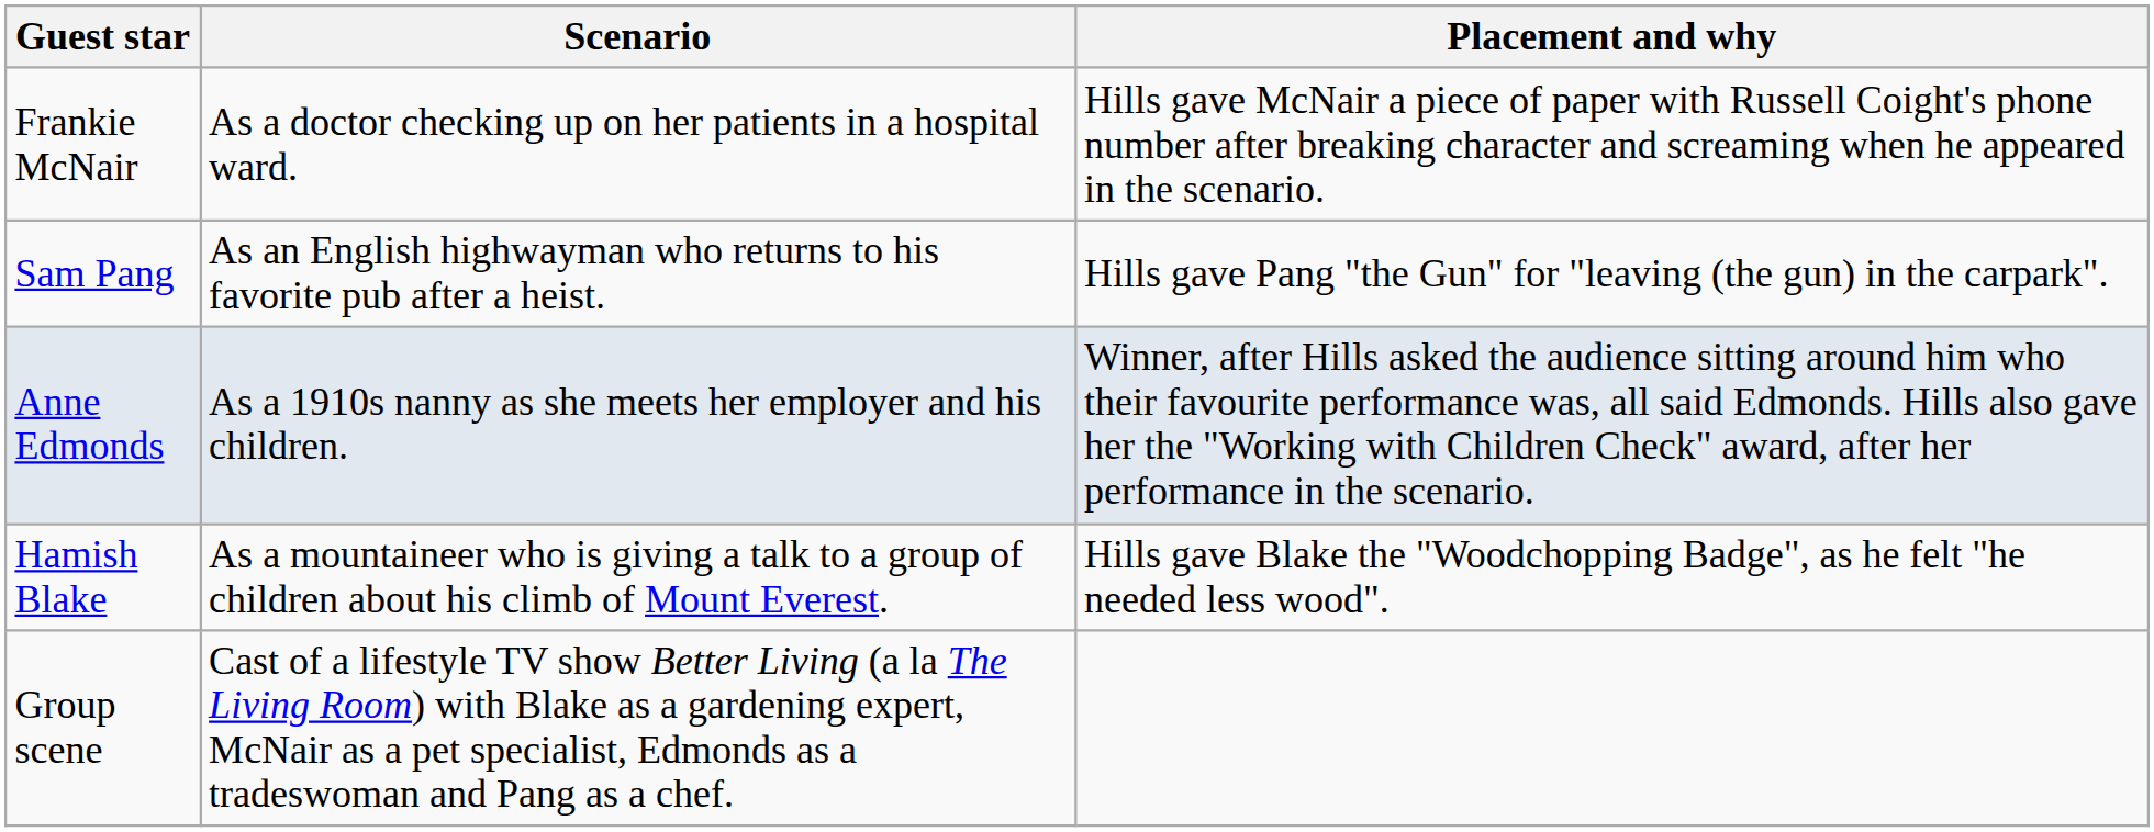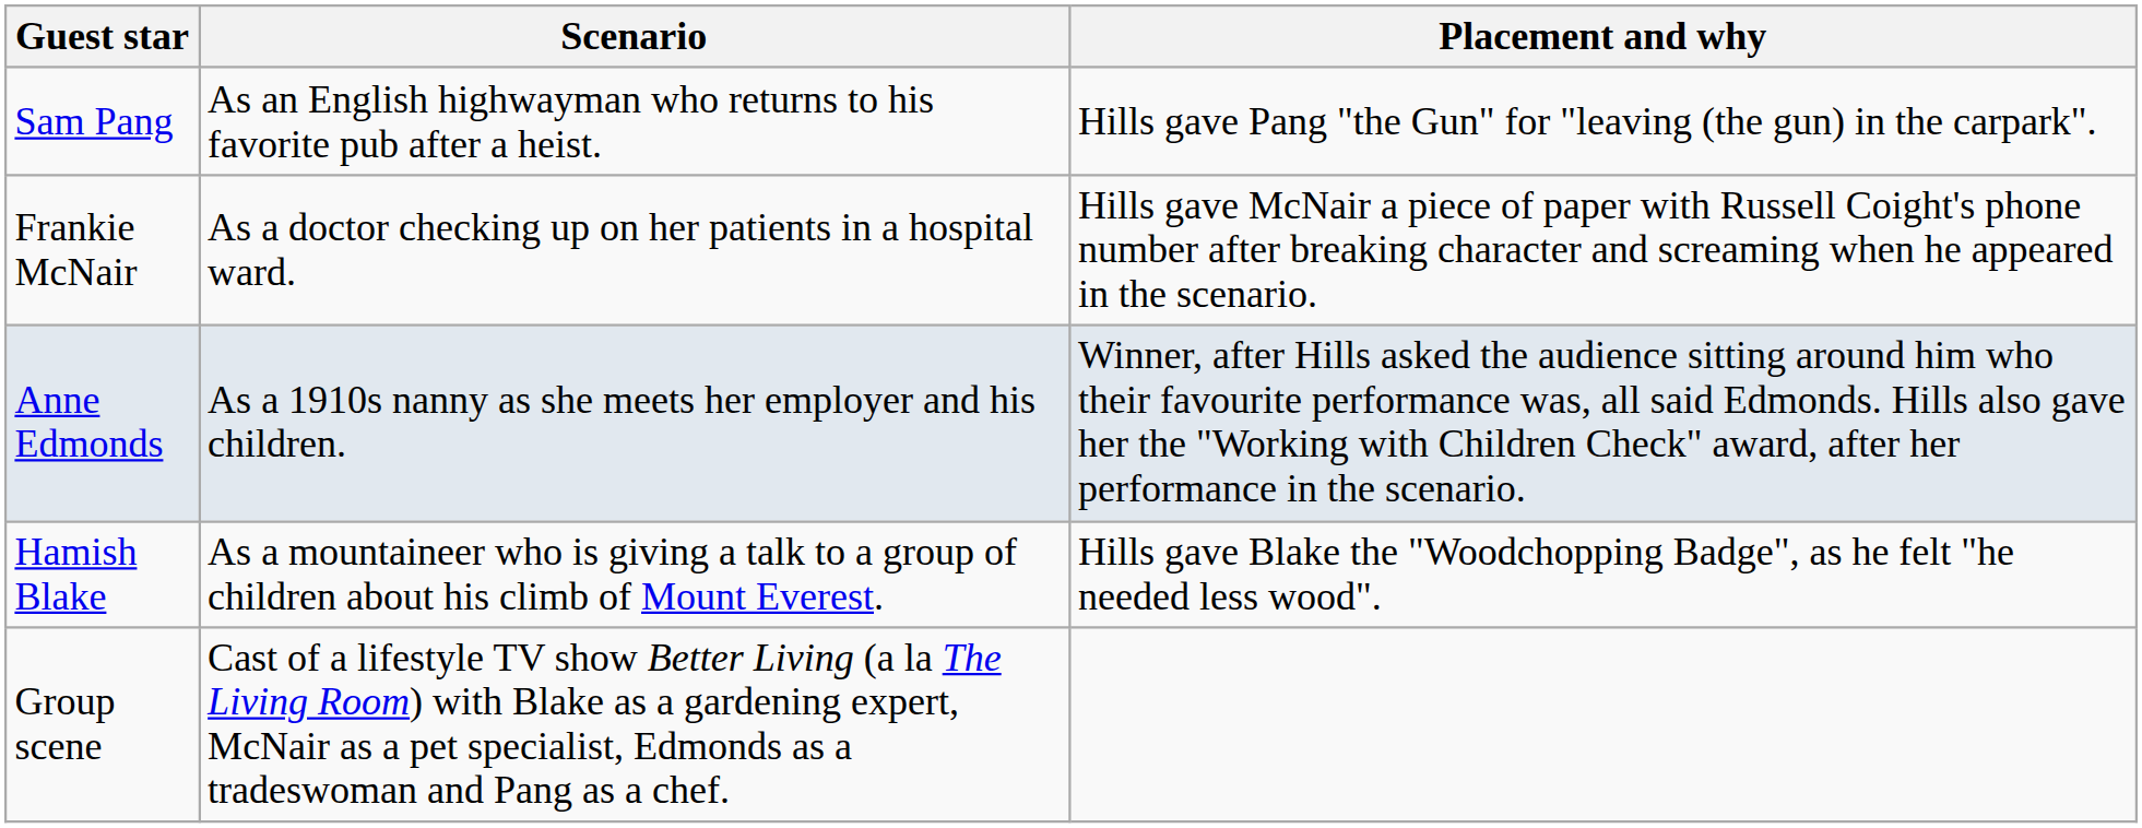rows swapped: Frankie McNair <-> Sam Pang
